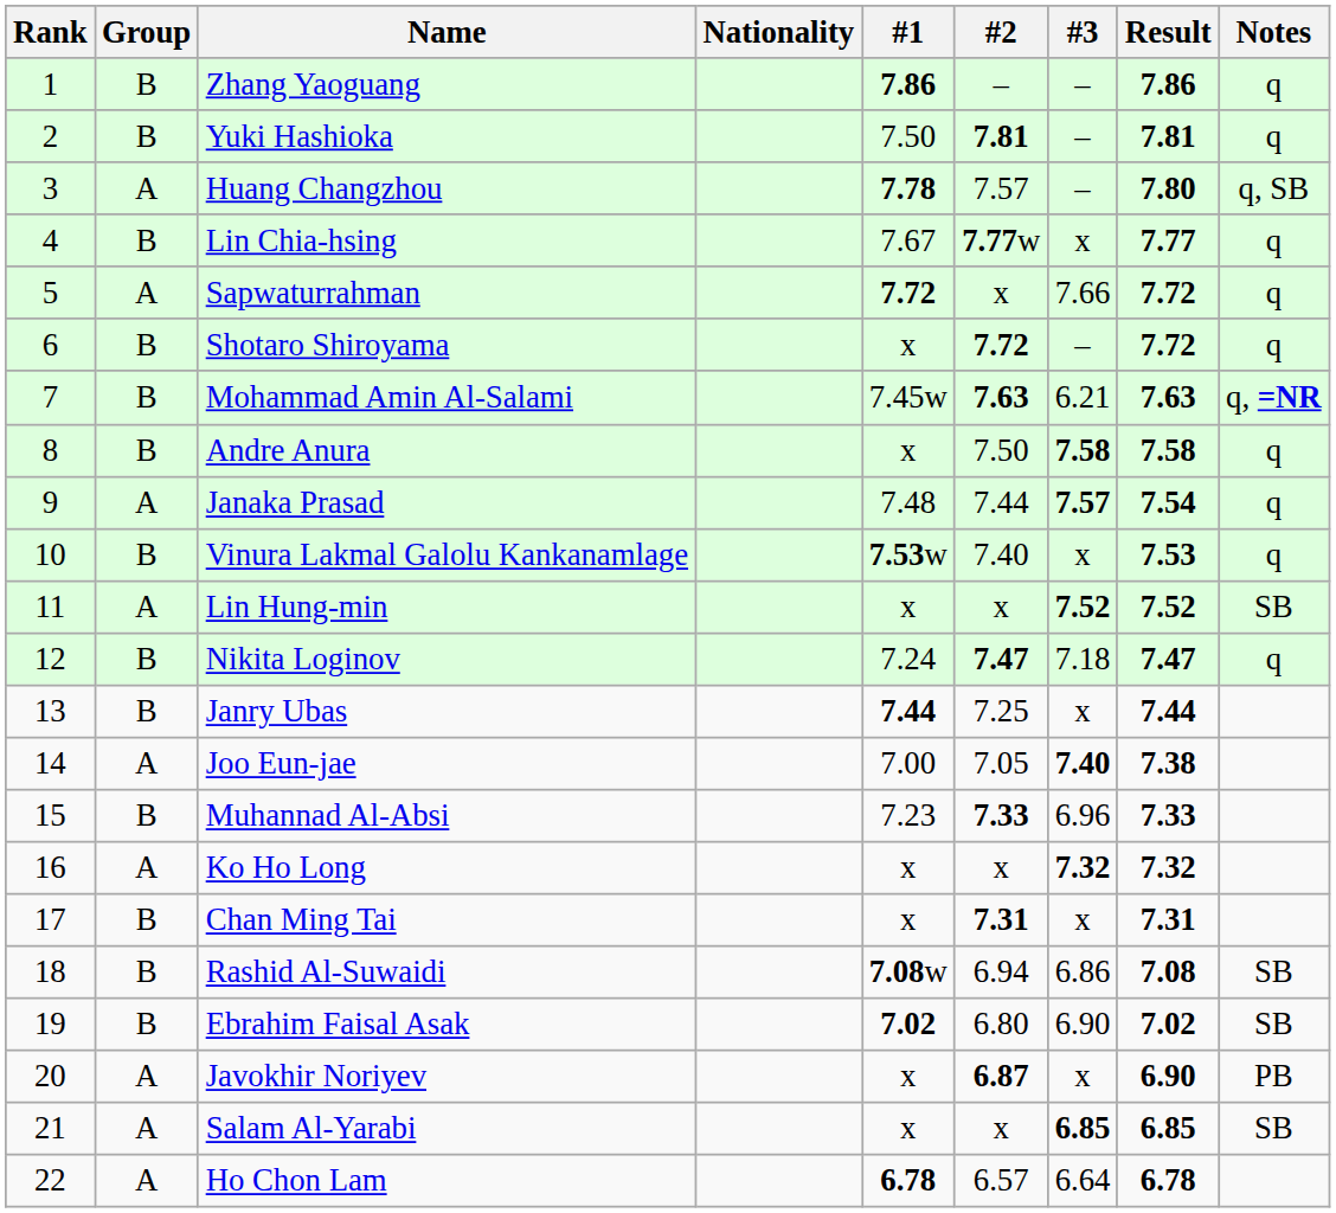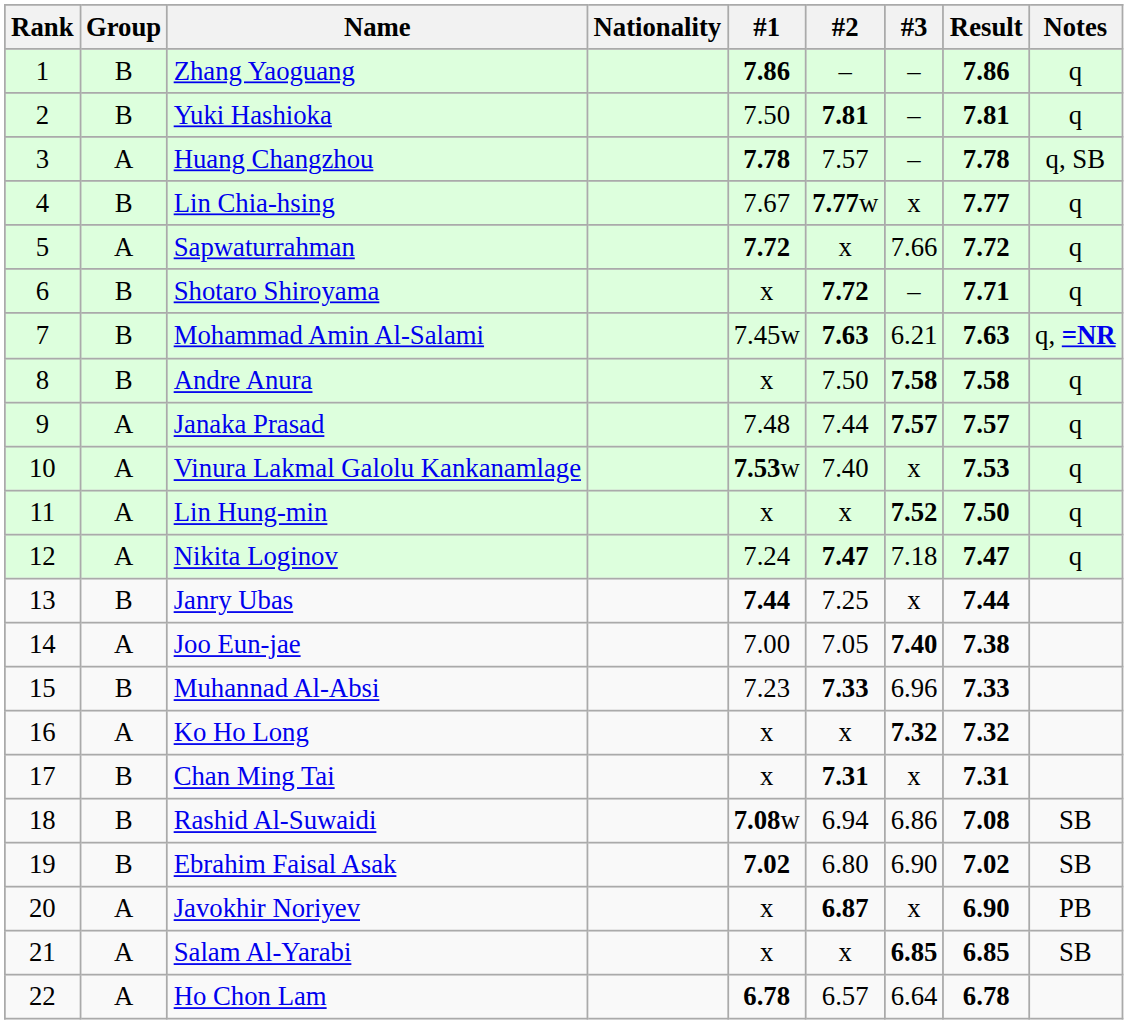Huang Changzhou | Result: 7.80 -> 7.78
Shotaro Shiroyama | Result: 7.72 -> 7.71
Janaka Prasad | Result: 7.54 -> 7.57
Vinura Lakmal Galolu Kankanamlage | Group: B -> A
Lin Hung-min | Result: 7.52 -> 7.50
Lin Hung-min | Notes: SB -> q
Nikita Loginov | Group: B -> A
